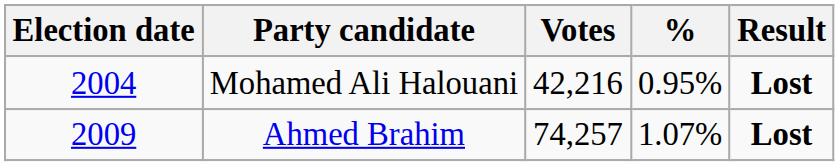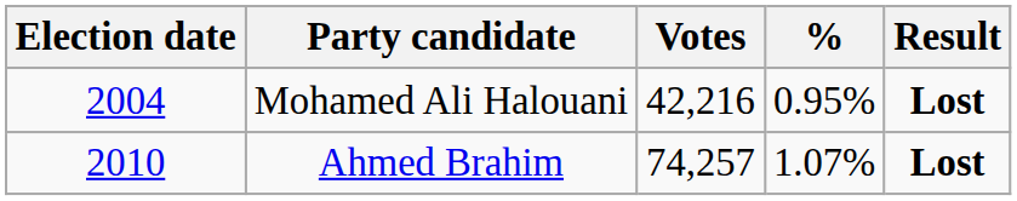Ahmed Brahim | Election date: 2009 -> 2010
